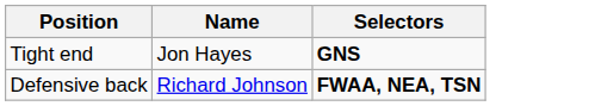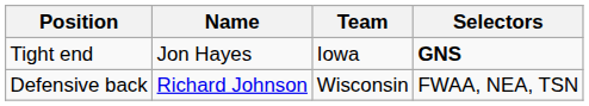+ column: Team | Iowa | Wisconsin
Defensive back | Selectors: bold -> normal
